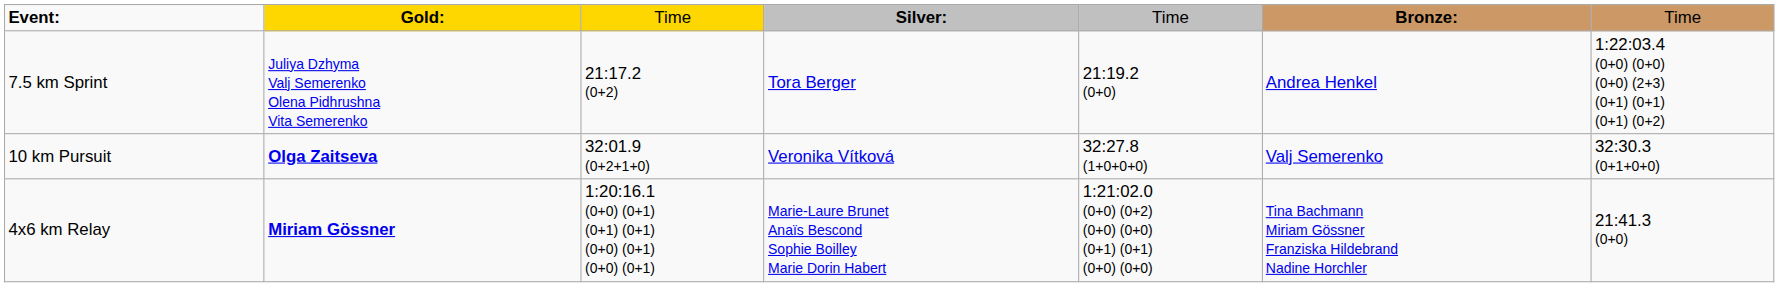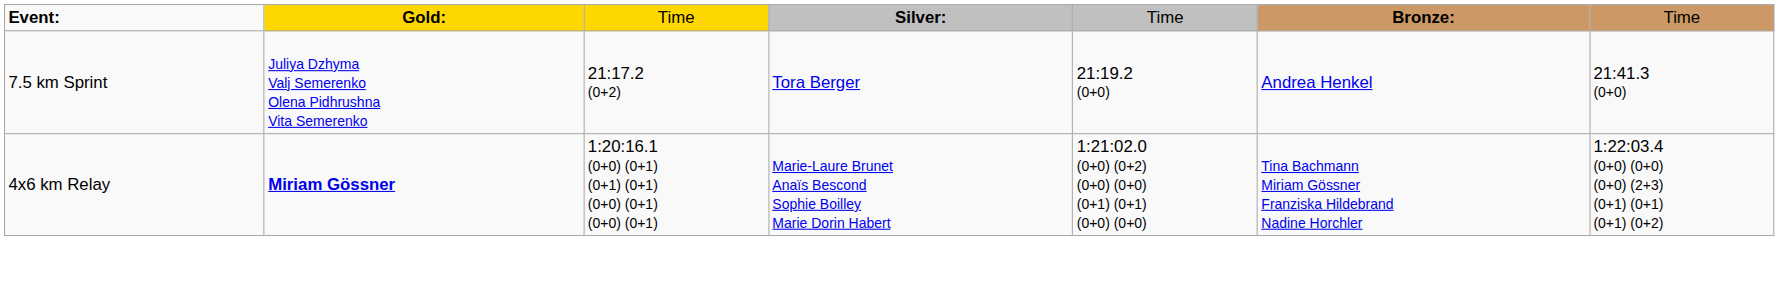7.5 km Sprint | column 7: 1:22:03.4 (0+0) (0+0) (0+0) (2+3) (0+1) (0+1) (0+1) (0+2) -> 21:41.3 (0+0)
- row: 10 km Pursuit | Olga Zaitseva | 32:01.9 (0+2+1+0) | Veronika Vítková | 32:27.8 (1+0+0+0) | Valj Semerenko | 32:30.3 (0+1+0+0)
4x6 km Relay | column 7: 21:41.3 (0+0) -> 1:22:03.4 (0+0) (0+0) (0+0) (2+3) (0+1) (0+1) (0+1) (0+2)
